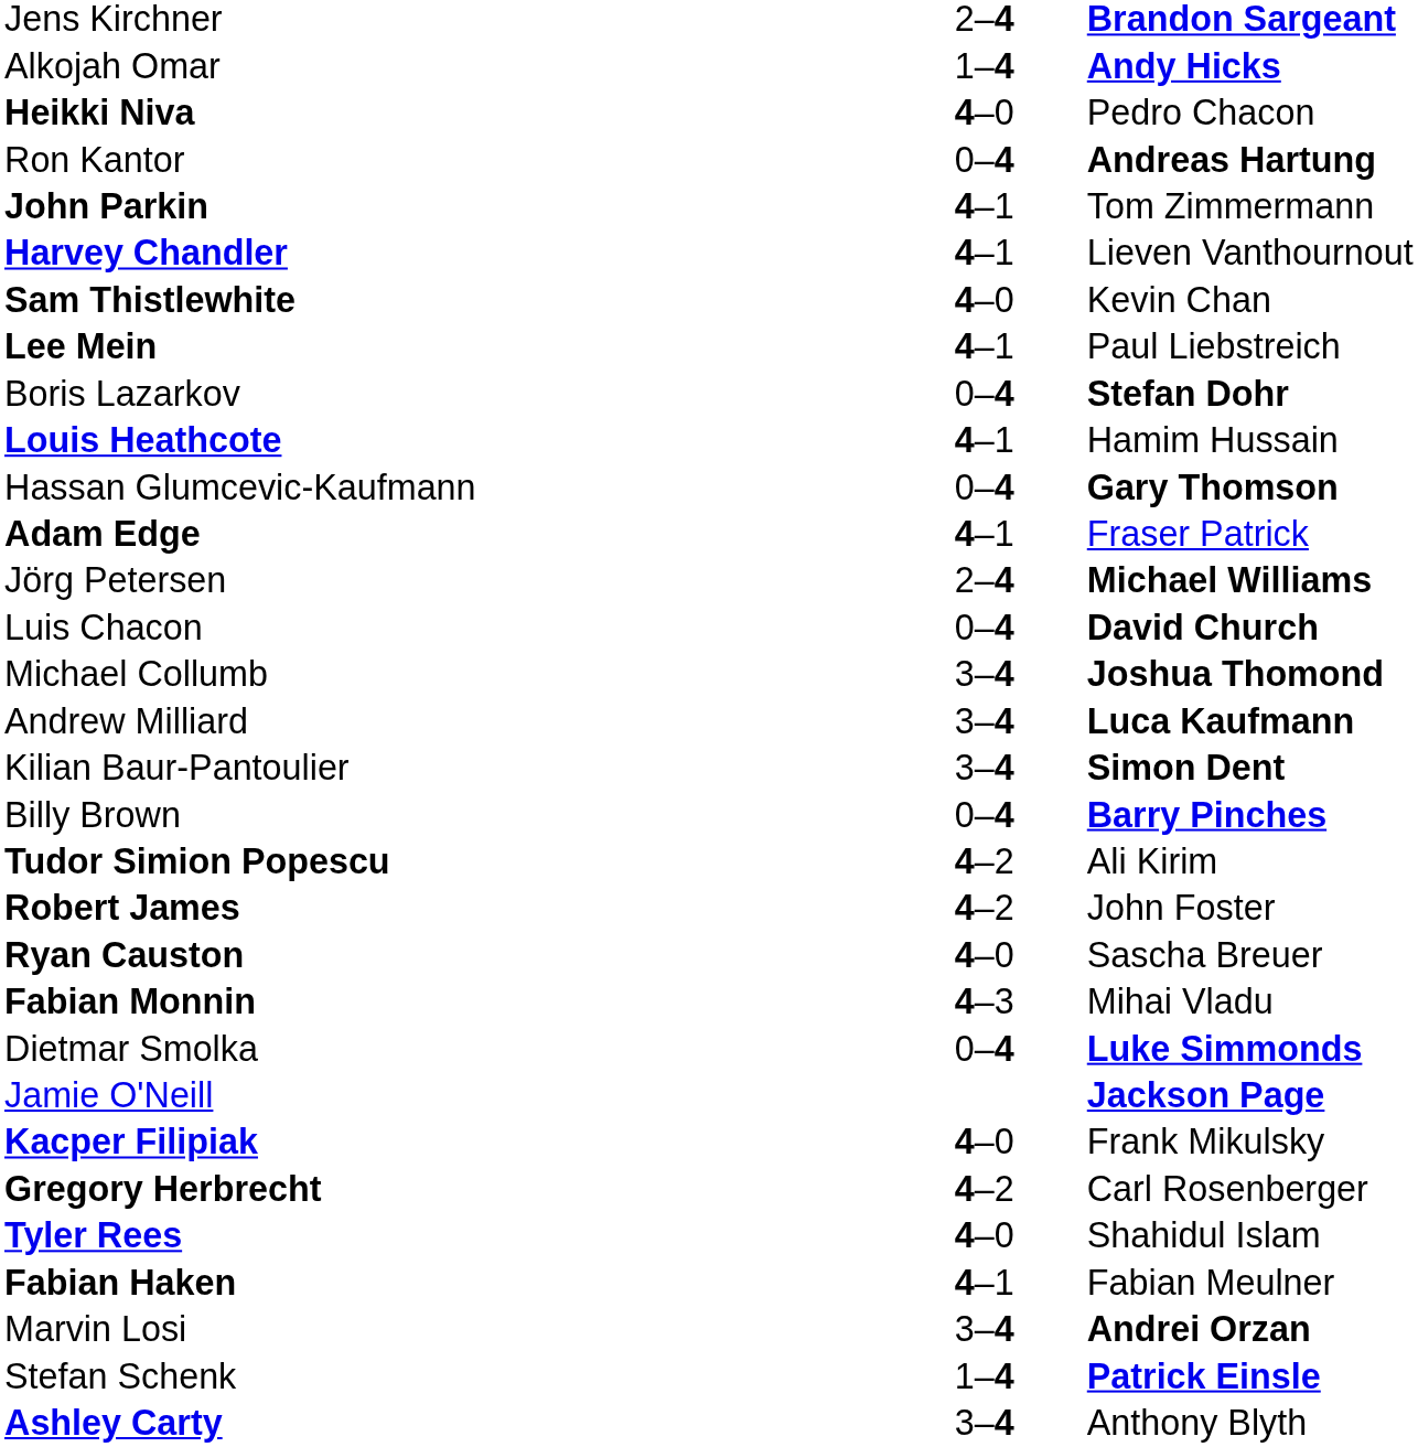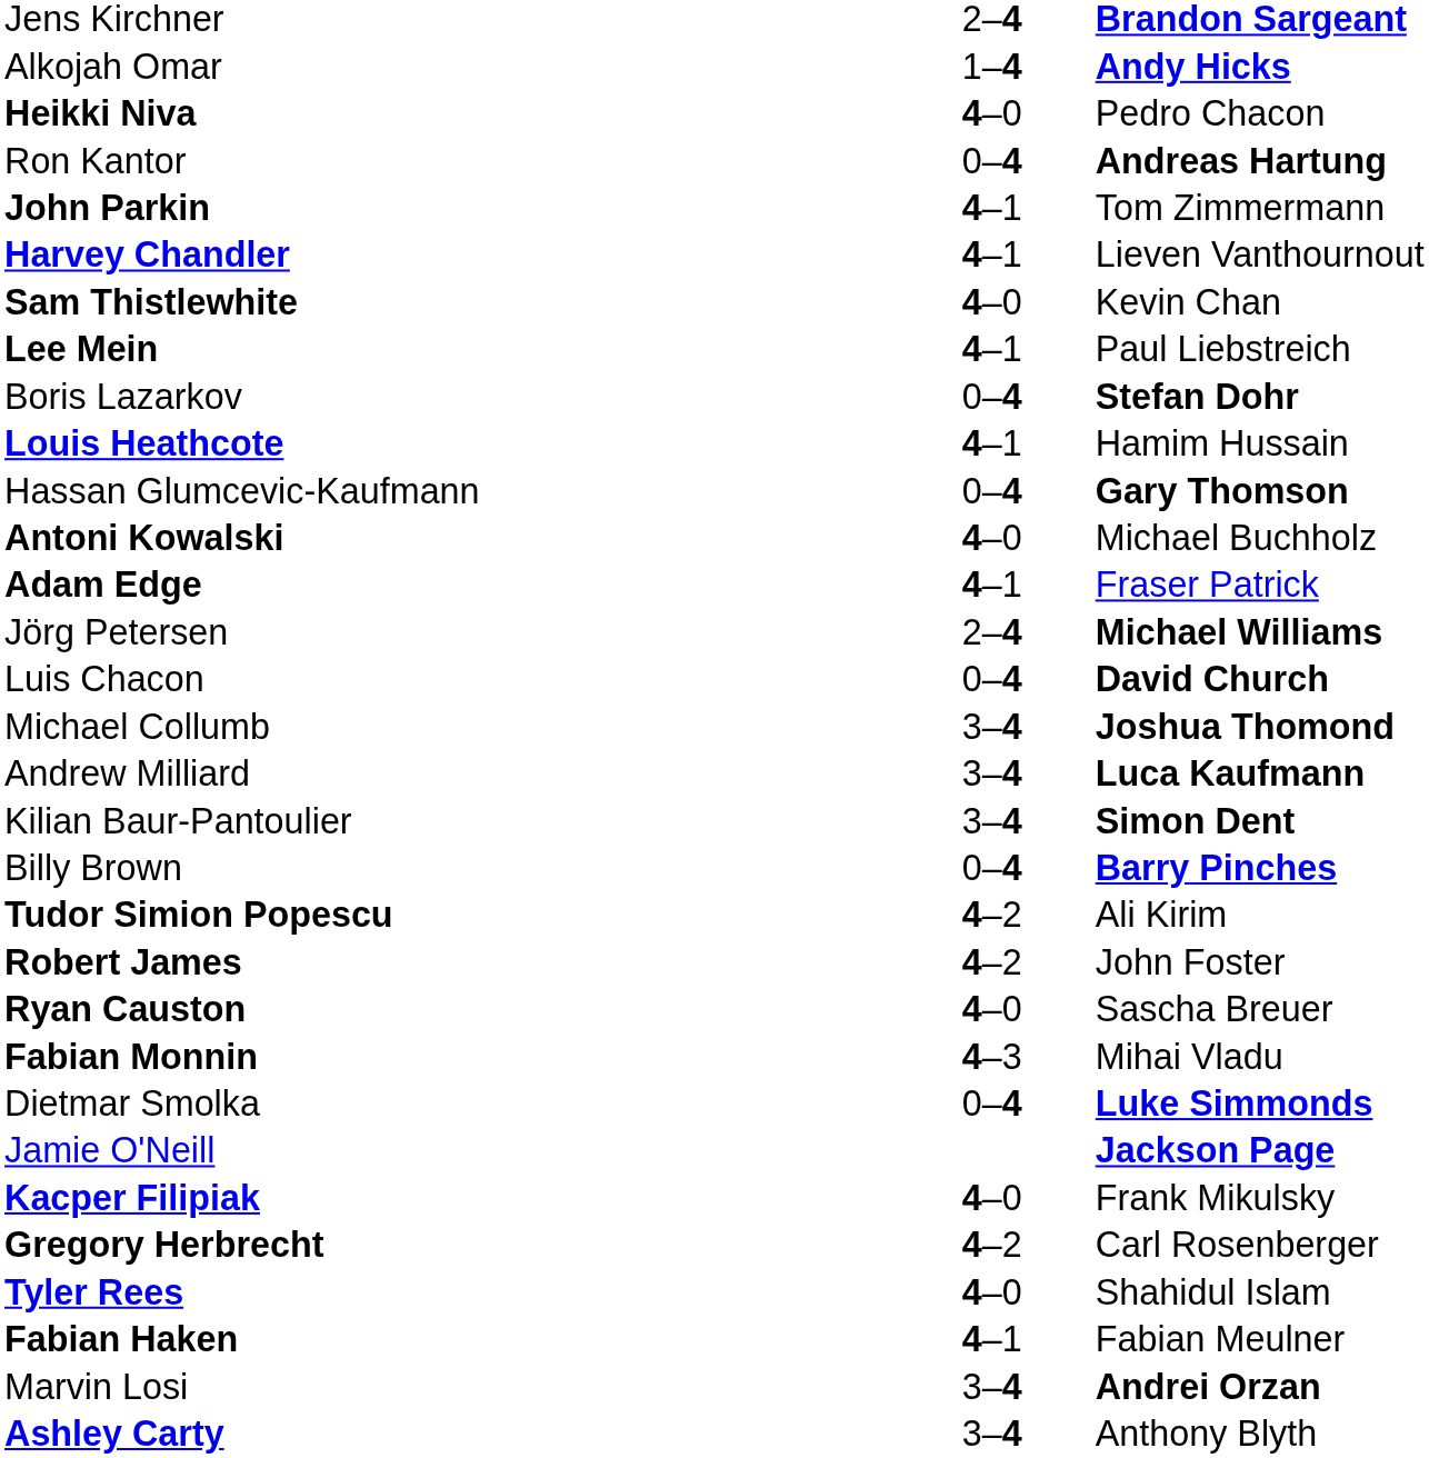+ row: Antoni Kowalski | 4–0 | Michael Buchholz
- row: Stefan Schenk | 1–4 | Patrick Einsle
